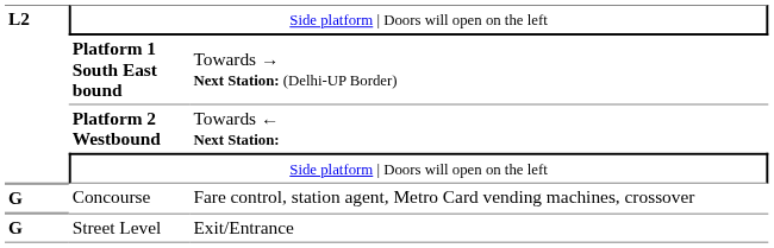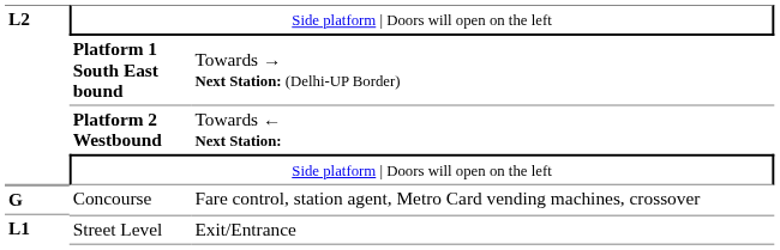Street Level | column 1: G -> L1
